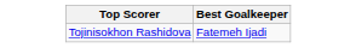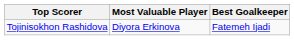+ column: Most Valuable Player | Diyora Erkinova
